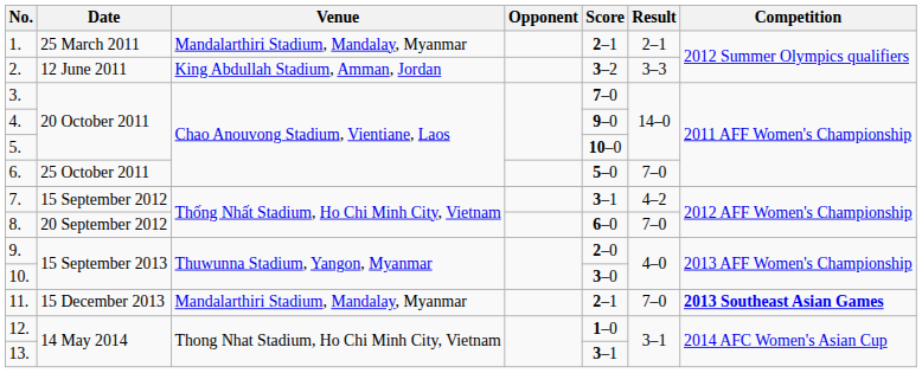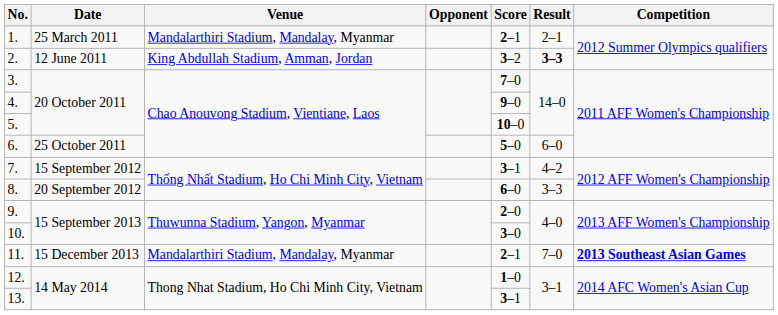2. | Result: normal -> bold
6. | Result: 7–0 -> 6–0
8. | Result: 7–0 -> 3–3
